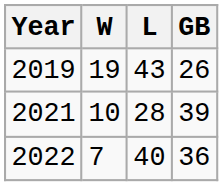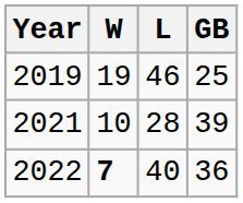2019 | L: 43 -> 46
2019 | GB: 26 -> 25
2022 | W: normal -> bold
